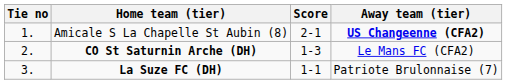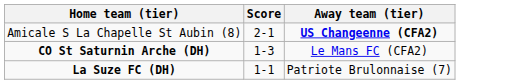- column: Tie no | 1. | 2. | 3.
